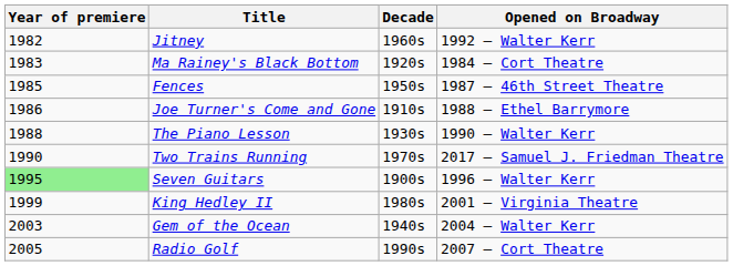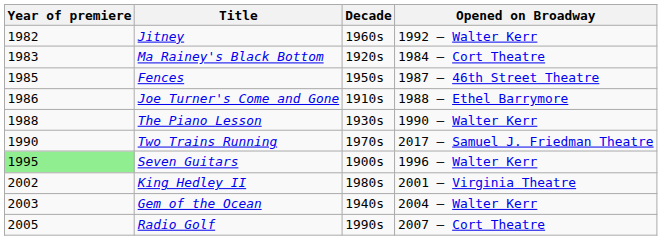King Hedley II | Year of premiere: 1999 -> 2002
